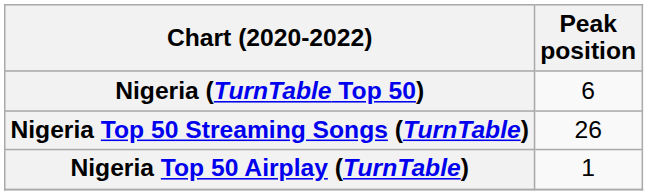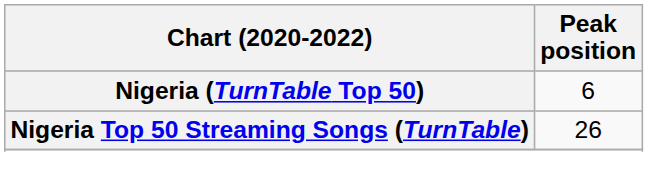- row: Nigeria Top 50 Airplay (TurnTable) | 1
